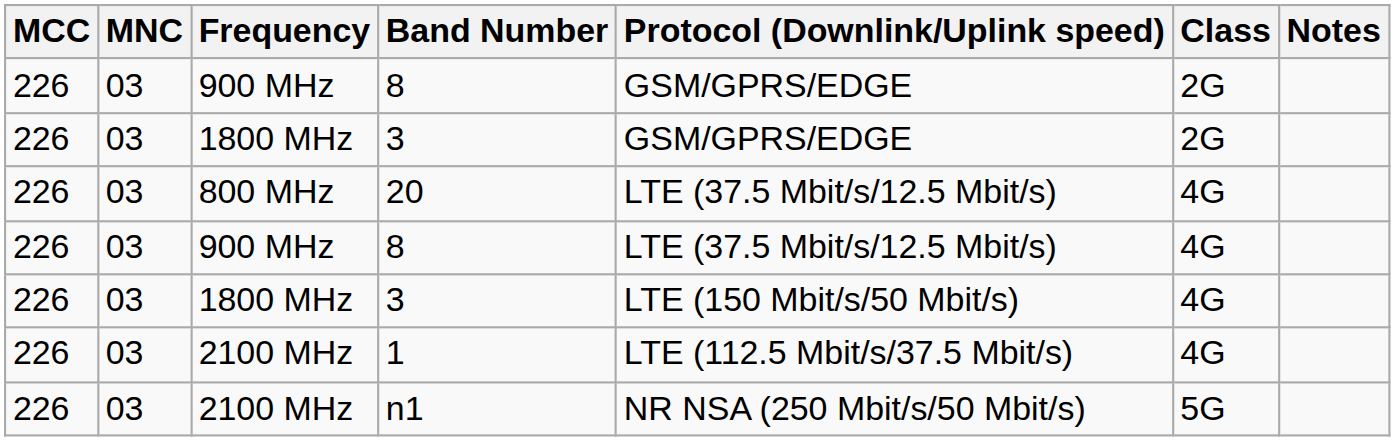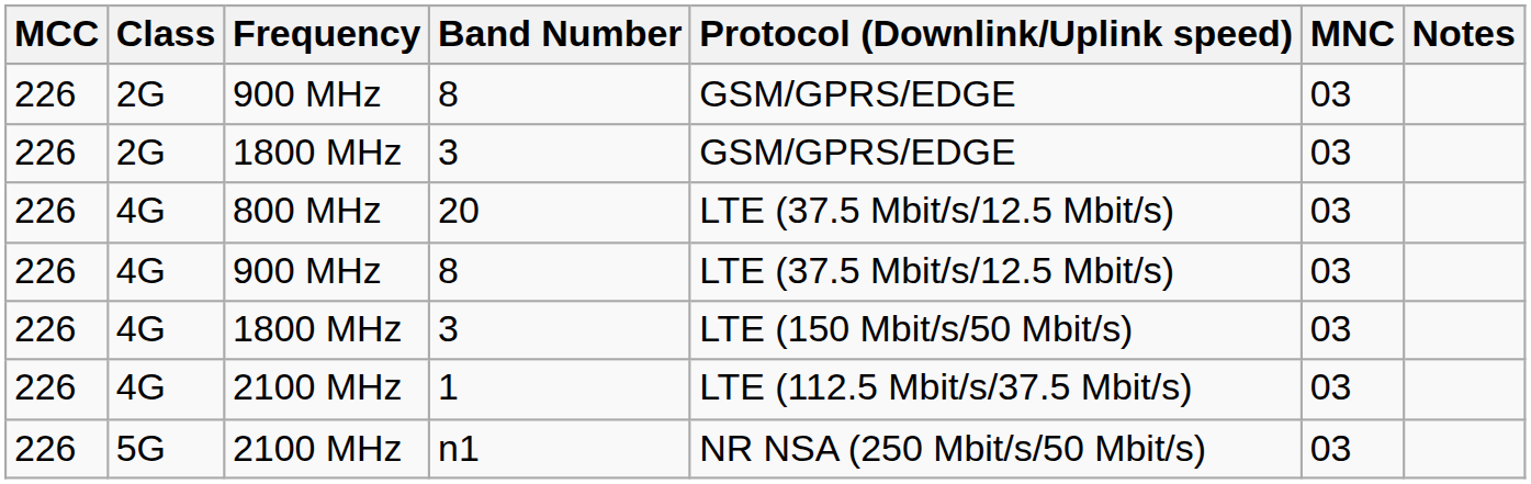columns swapped: MNC <-> Class
